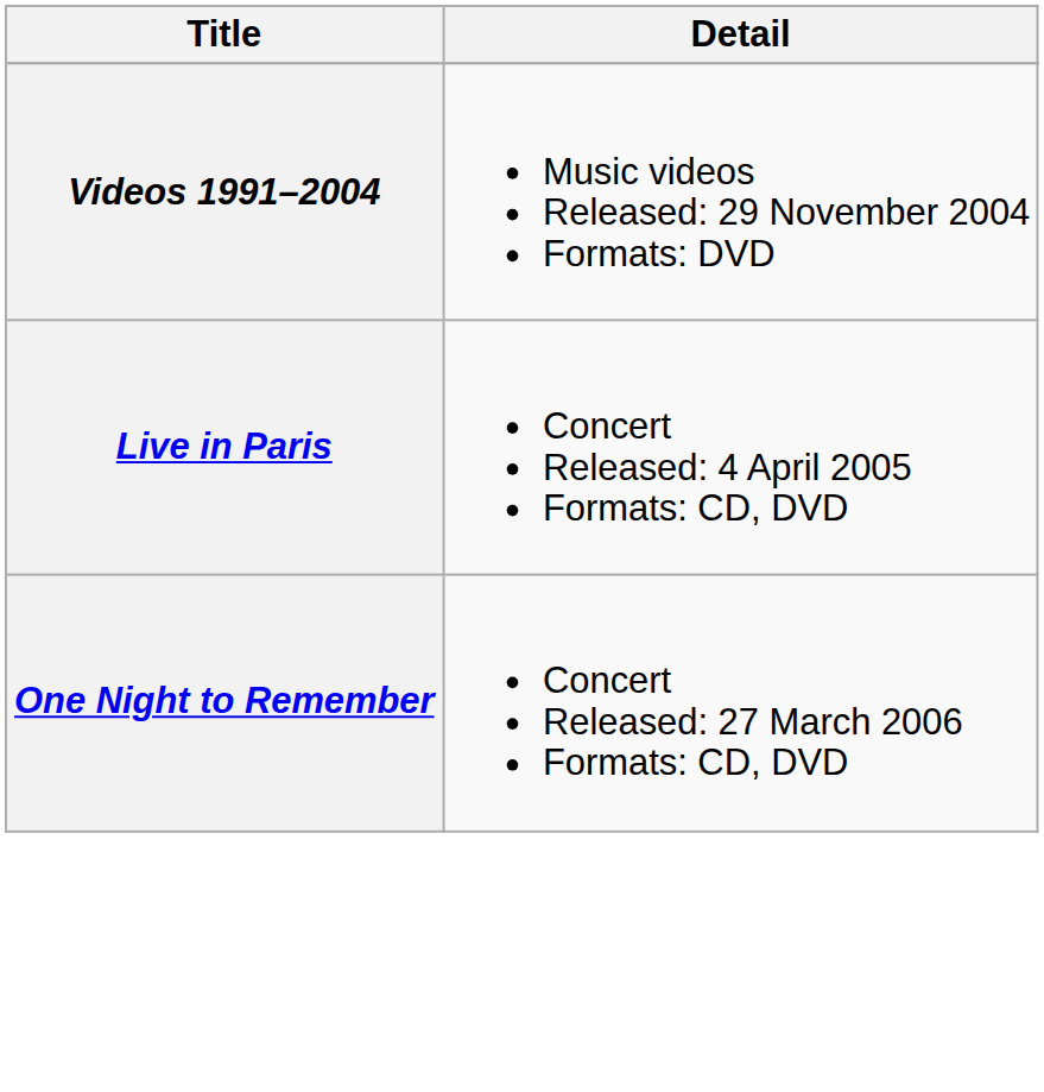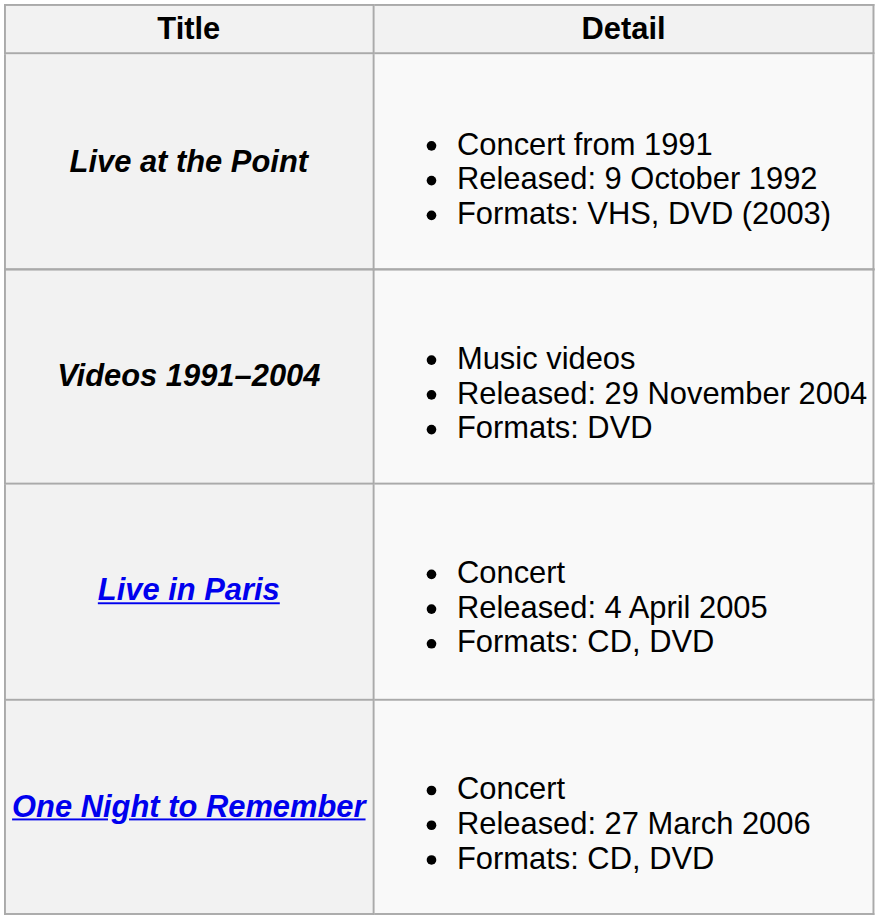+ row: Live at the Point | Concert from 1991 Released: 9 October 1992 Formats: VHS, DVD (2003)
